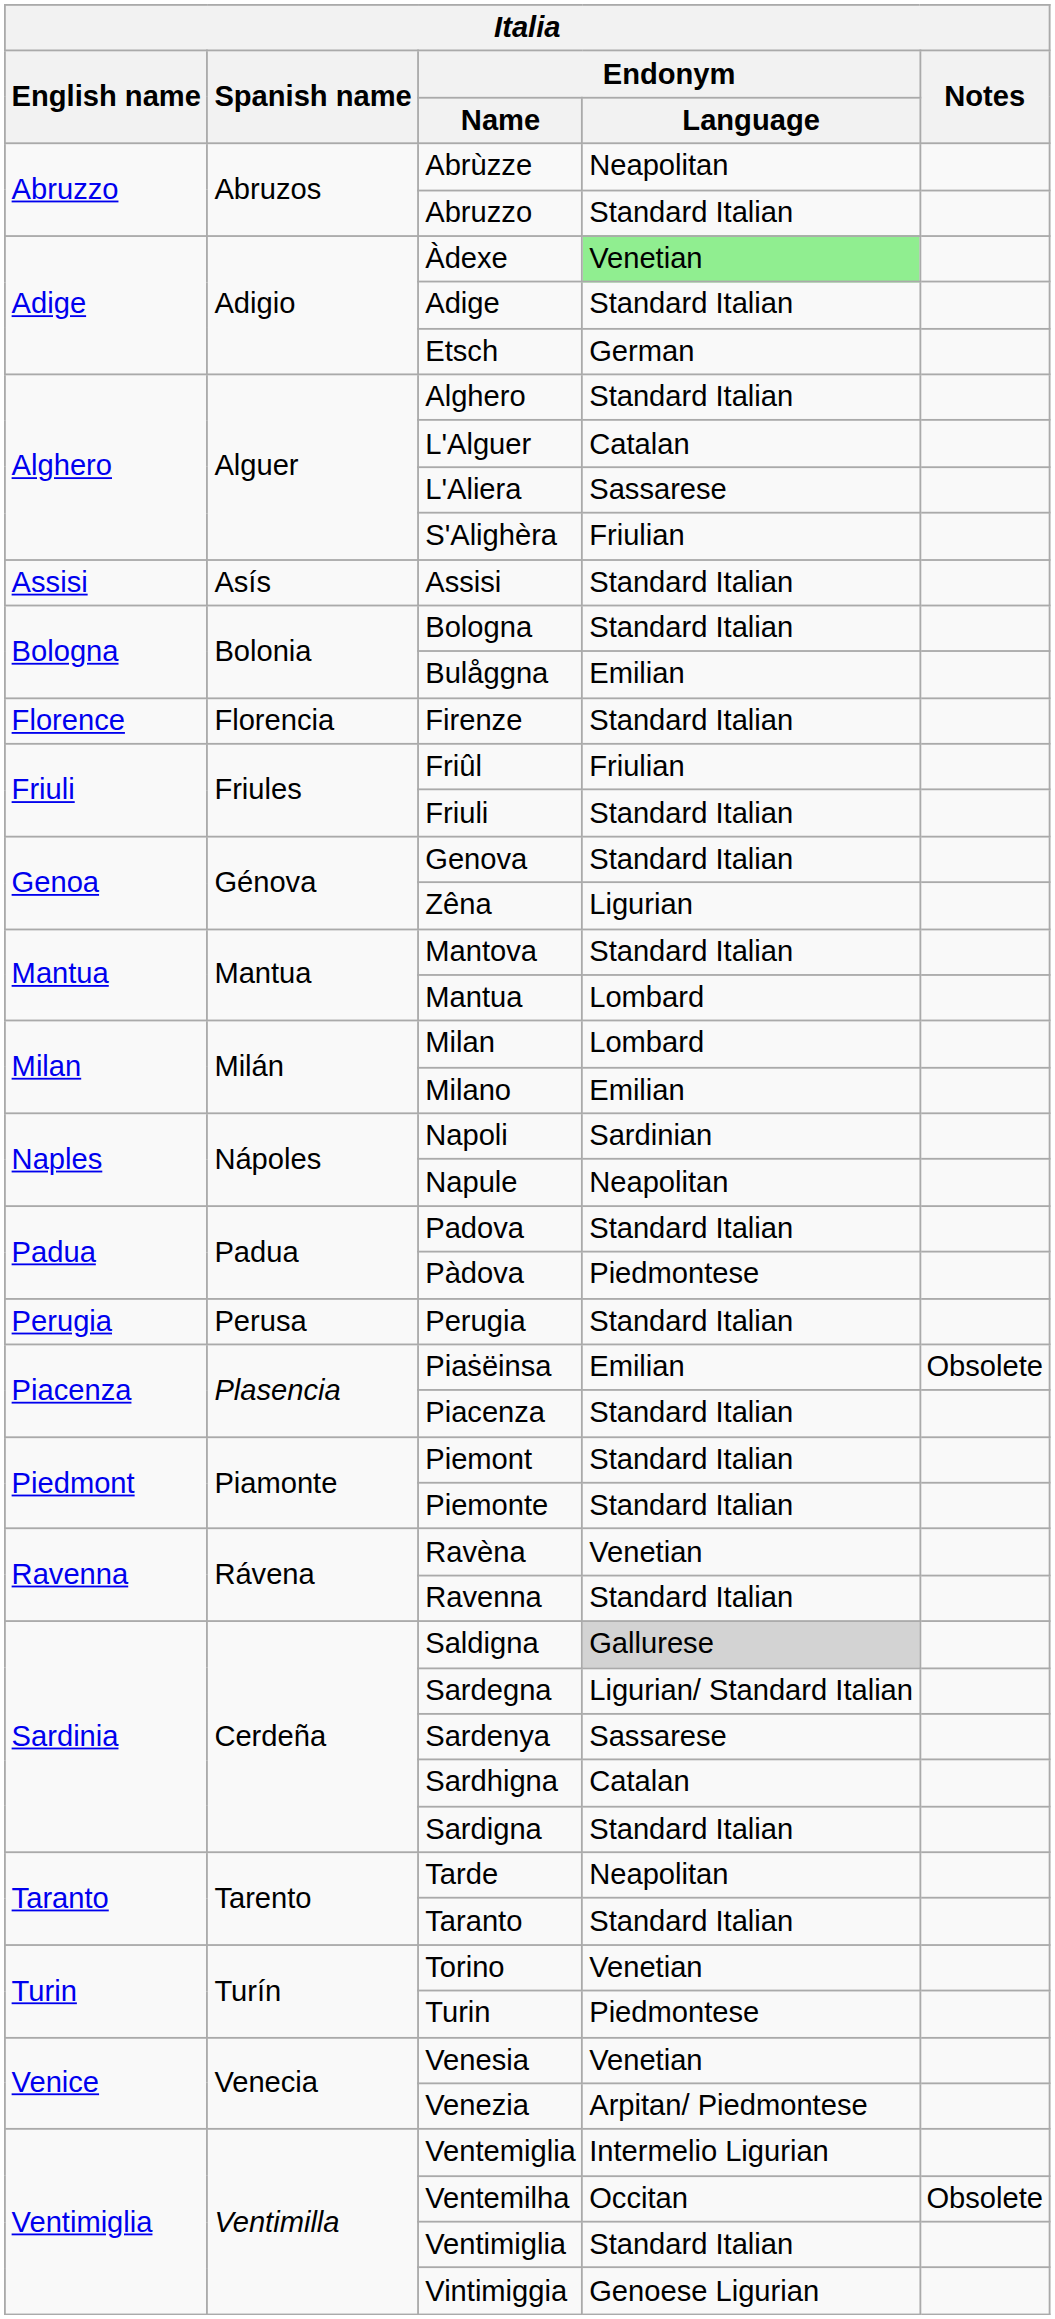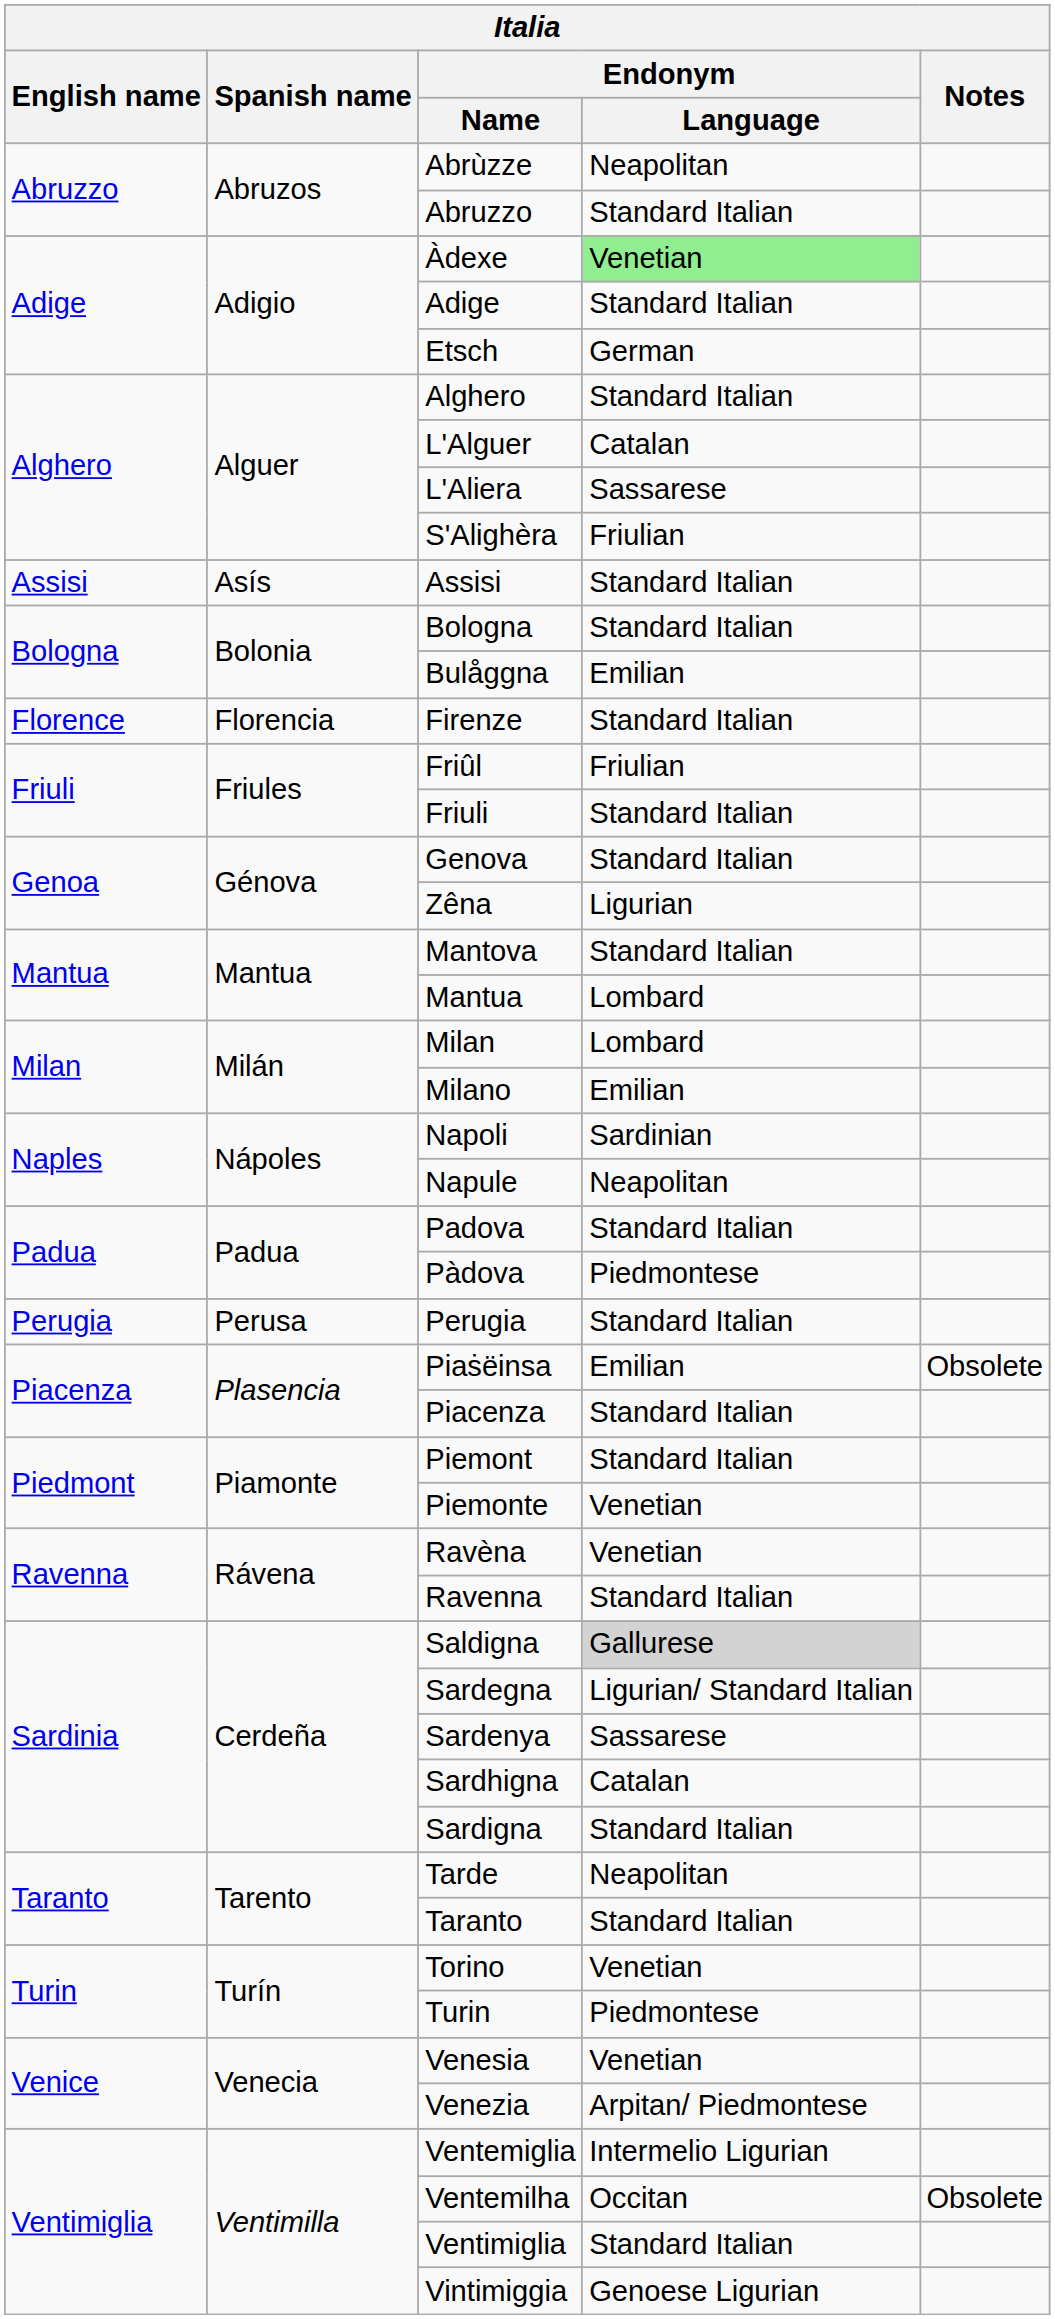Piemonte | Endonym / Language: Standard Italian -> Venetian
